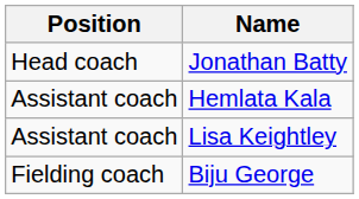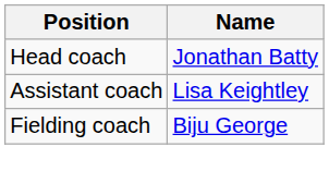- row: Assistant coach | Hemlata Kala
